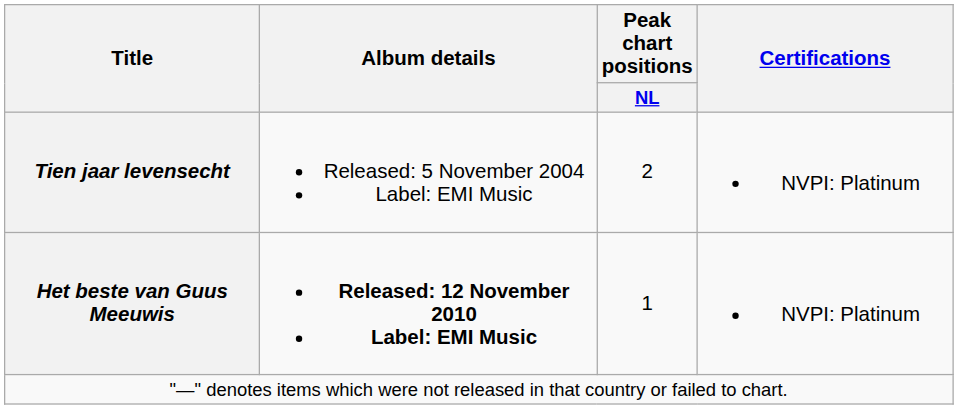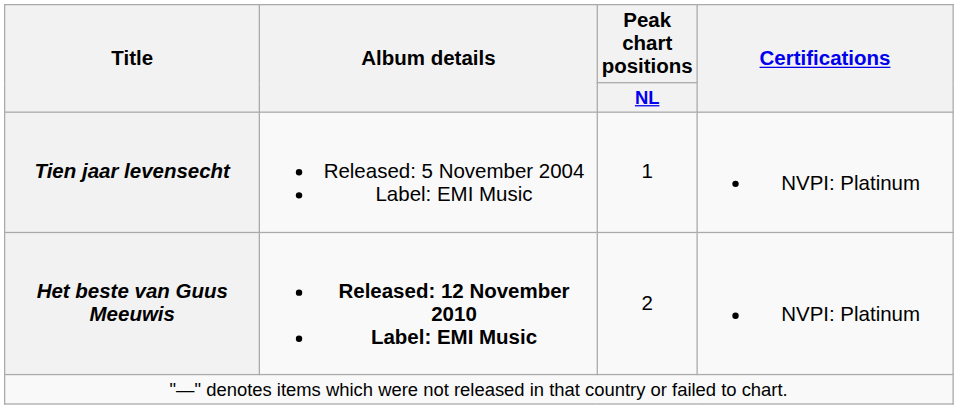Tien jaar levensecht | Peak chart positions / NL: 2 -> 1
Het beste van Guus Meeuwis | Peak chart positions / NL: 1 -> 2
